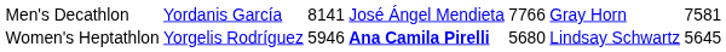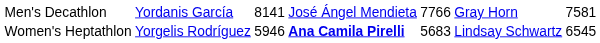Women's Heptathlon | column 5: 5680 -> 5683
Women's Heptathlon | column 7: 5645 -> 6545
